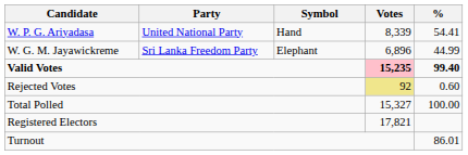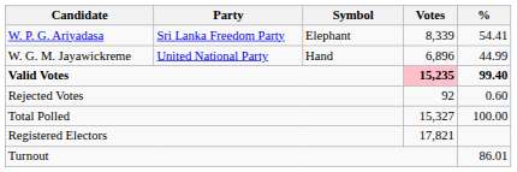W. P. G. Ariyadasa | Party: United National Party -> Sri Lanka Freedom Party
W. P. G. Ariyadasa | Symbol: Hand -> Elephant
W. G. M. Jayawickreme | Party: Sri Lanka Freedom Party -> United National Party
W. G. M. Jayawickreme | Symbol: Elephant -> Hand
Rejected Votes | Votes: khaki background -> no background
